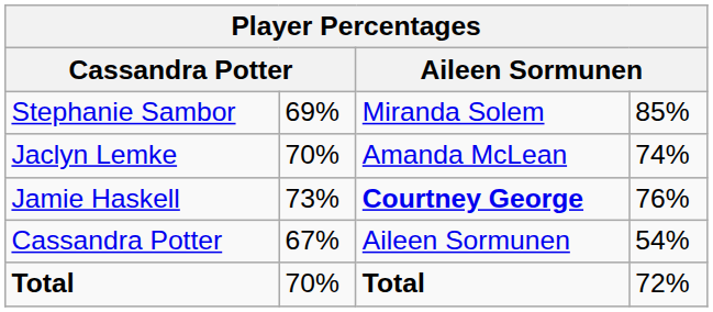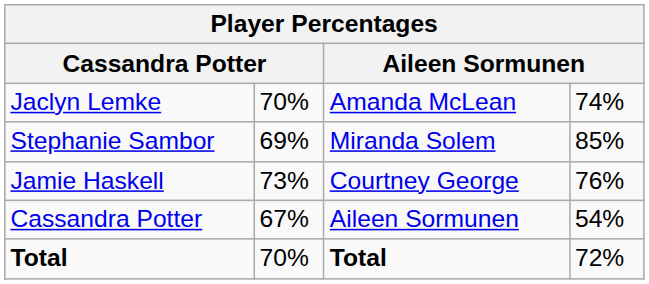rows swapped: Stephanie Sambor <-> Jaclyn Lemke
Jamie Haskell | column 3: bold -> normal
